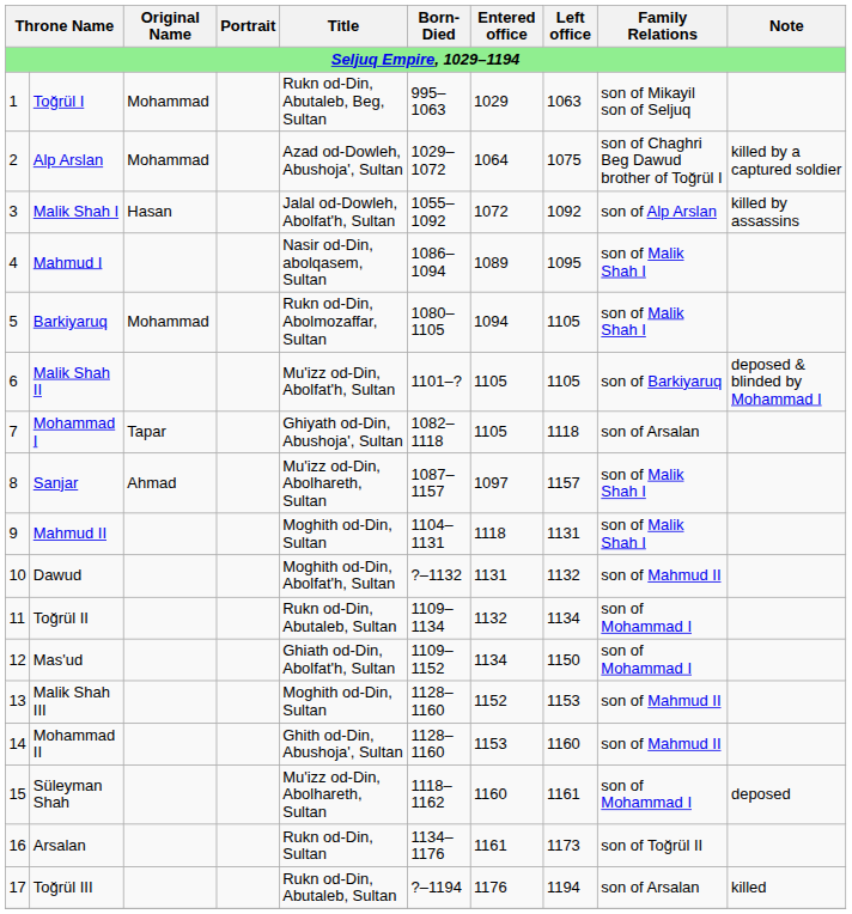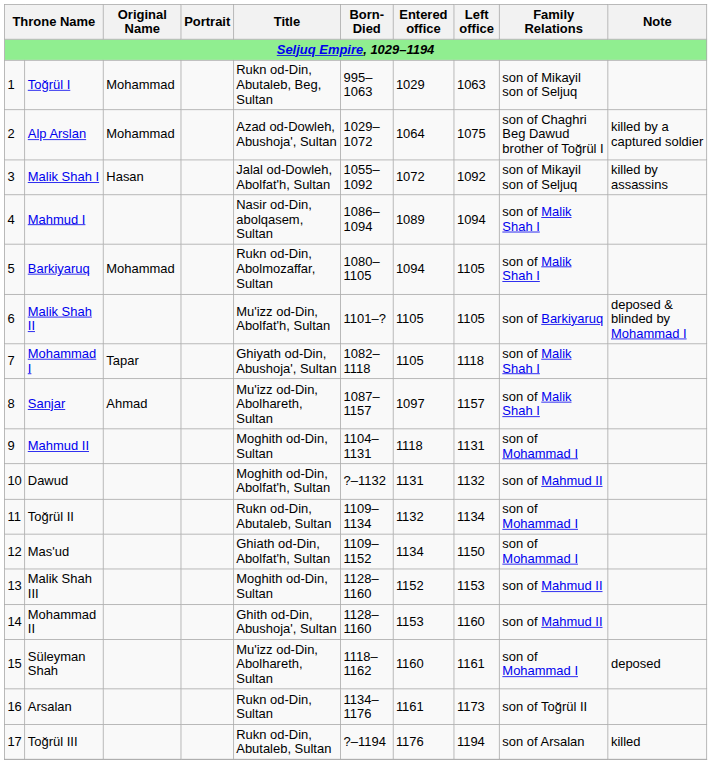Malik Shah I | Family Relations: son of Alp Arslan -> son of Mikayil son of Seljuq
Mahmud I | Left office: 1095 -> 1094
Mohammad I | Family Relations: son of Arsalan -> son of Malik Shah I
Mahmud II | Family Relations: son of Malik Shah I -> son of Mohammad I
